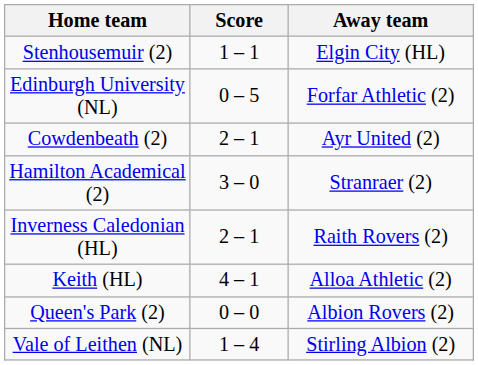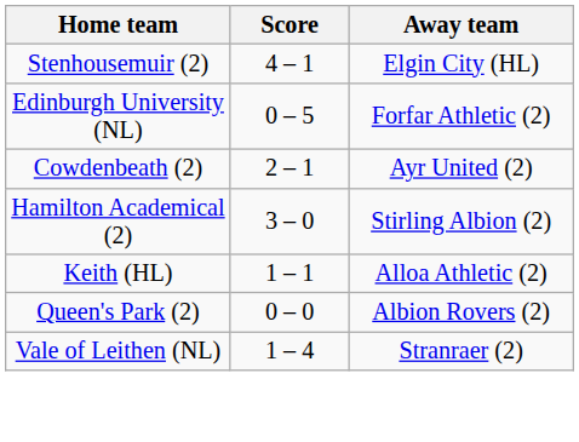Stenhousemuir (2) | Score: 1 – 1 -> 4 – 1
Hamilton Academical (2) | Away team: Stranraer (2) -> Stirling Albion (2)
- row: Inverness Caledonian (HL) | 2 – 1 | Raith Rovers (2)
Keith (HL) | Score: 4 – 1 -> 1 – 1
Vale of Leithen (NL) | Away team: Stirling Albion (2) -> Stranraer (2)
